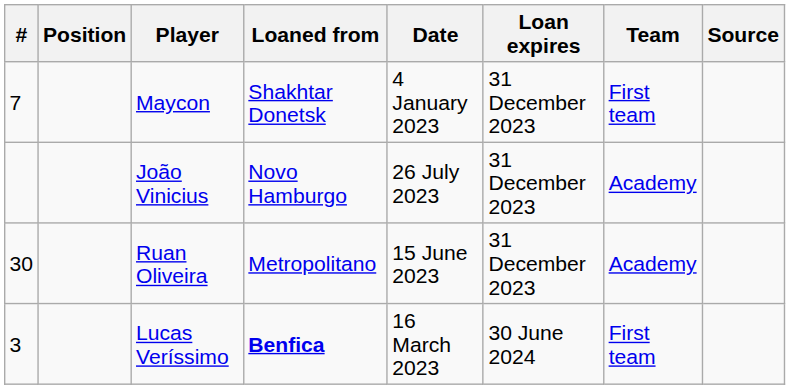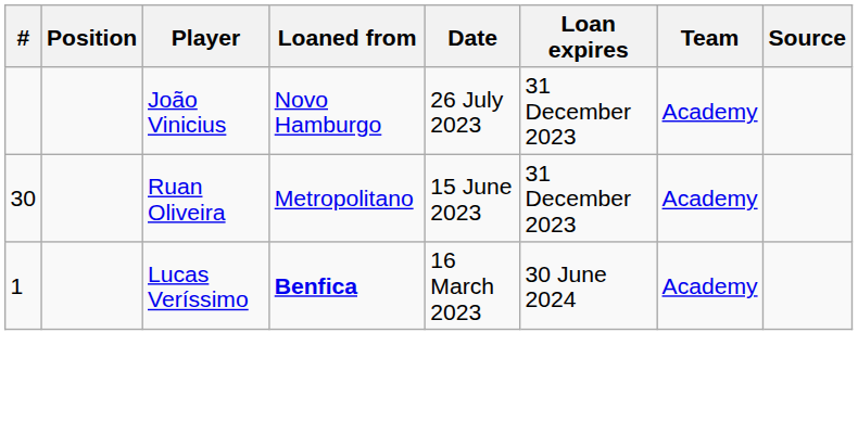- row: 7 | Maycon | Shakhtar Donetsk | 4 January 2023 | 31 December 2023 | First team
Lucas Veríssimo | #: 3 -> 1
Lucas Veríssimo | Team: First team -> Academy
